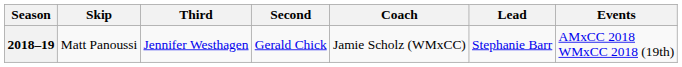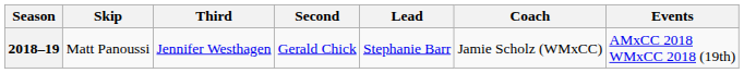columns swapped: Lead <-> Coach
